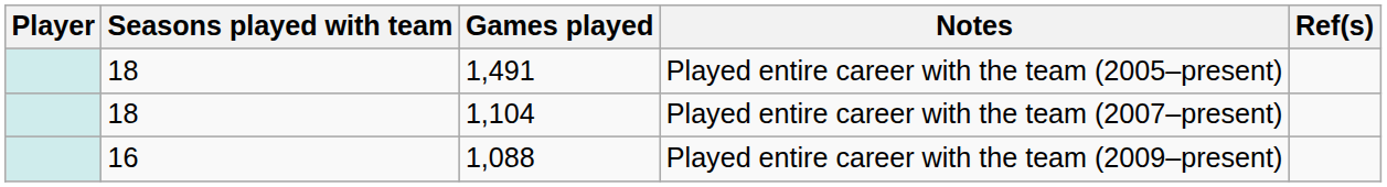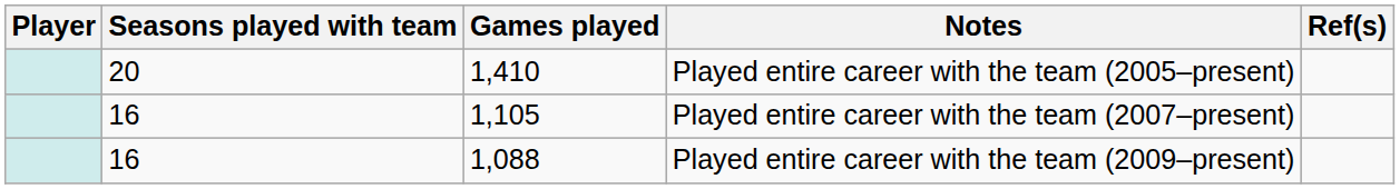Played entire career with the team (2005–present) | Seasons played with team: 18 -> 20
Played entire career with the team (2005–present) | Games played: 1,491 -> 1,410
Played entire career with the team (2007–present) | Seasons played with team: 18 -> 16
Played entire career with the team (2007–present) | Games played: 1,104 -> 1,105
